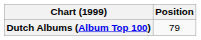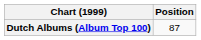Dutch Albums (Album Top 100) | Position: 79 -> 87
